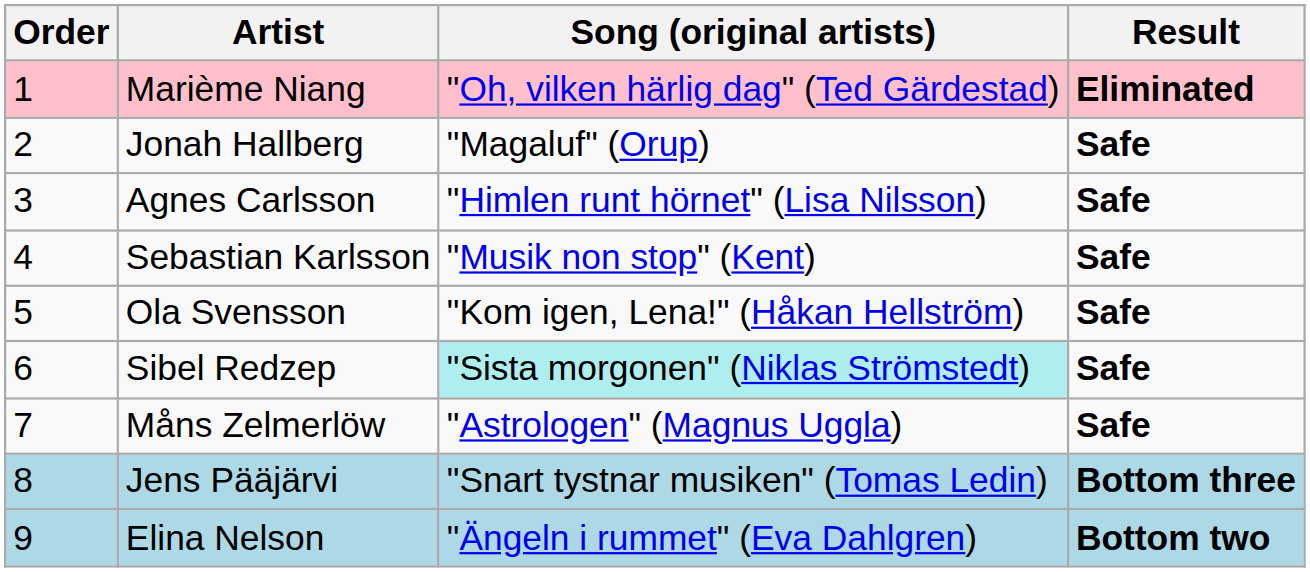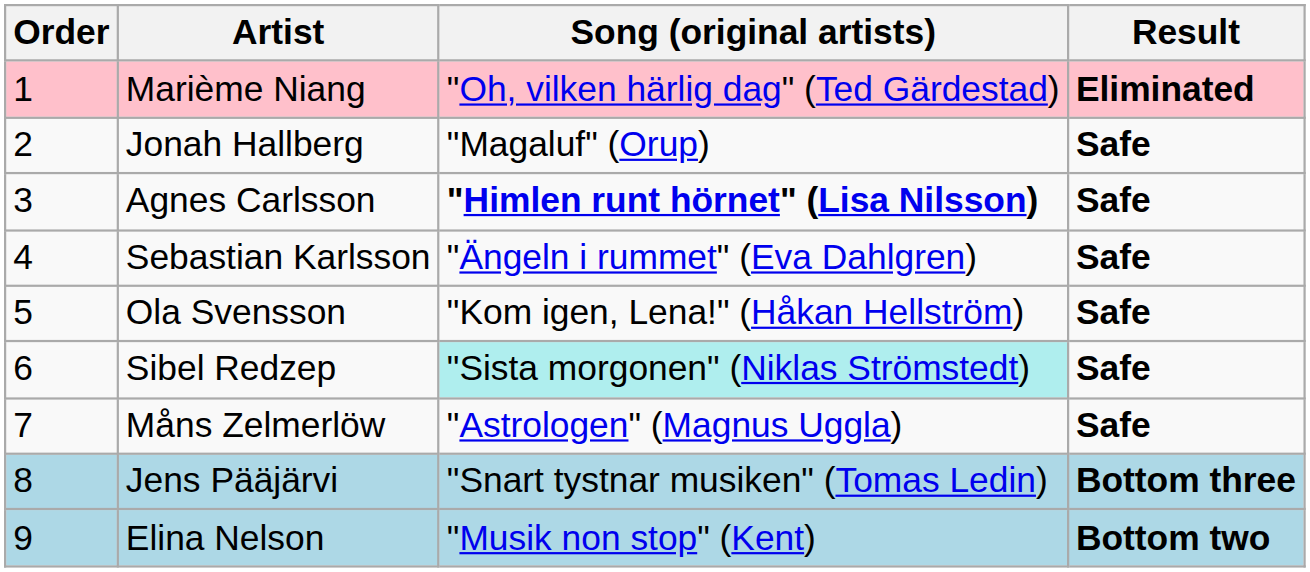Agnes Carlsson | Song (original artists): normal -> bold
Sebastian Karlsson | Song (original artists): "Musik non stop" (Kent) -> "Ängeln i rummet" (Eva Dahlgren)
Elina Nelson | Song (original artists): "Ängeln i rummet" (Eva Dahlgren) -> "Musik non stop" (Kent)
